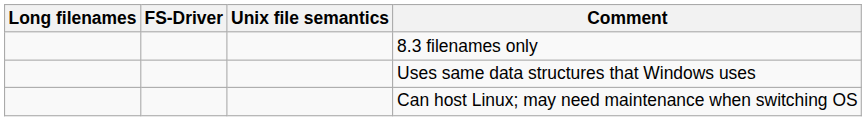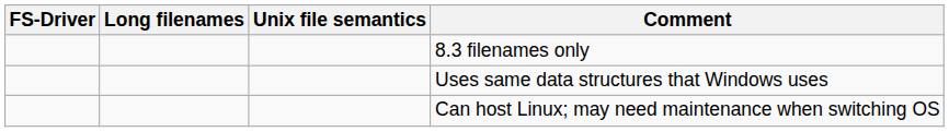columns swapped: FS-Driver <-> Long filenames
